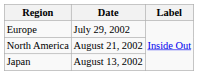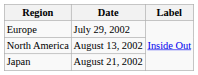North America | Date: August 21, 2002 -> August 13, 2002
Japan | Date: August 13, 2002 -> August 21, 2002
